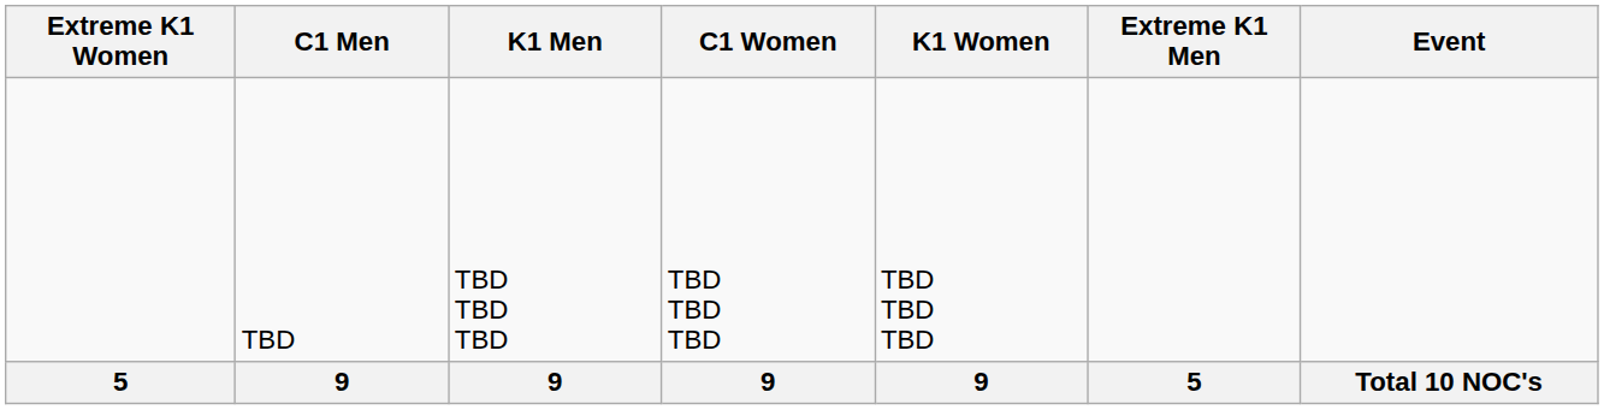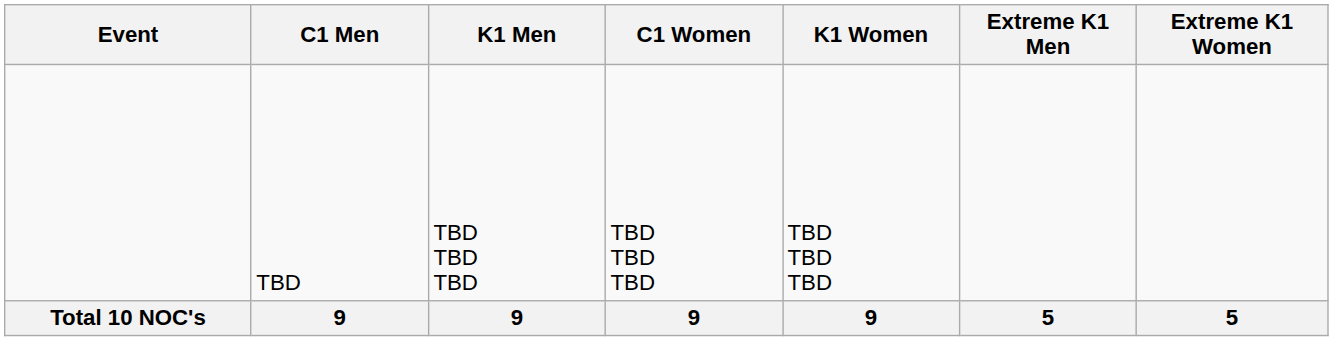columns swapped: Event <-> Extreme K1 Women
